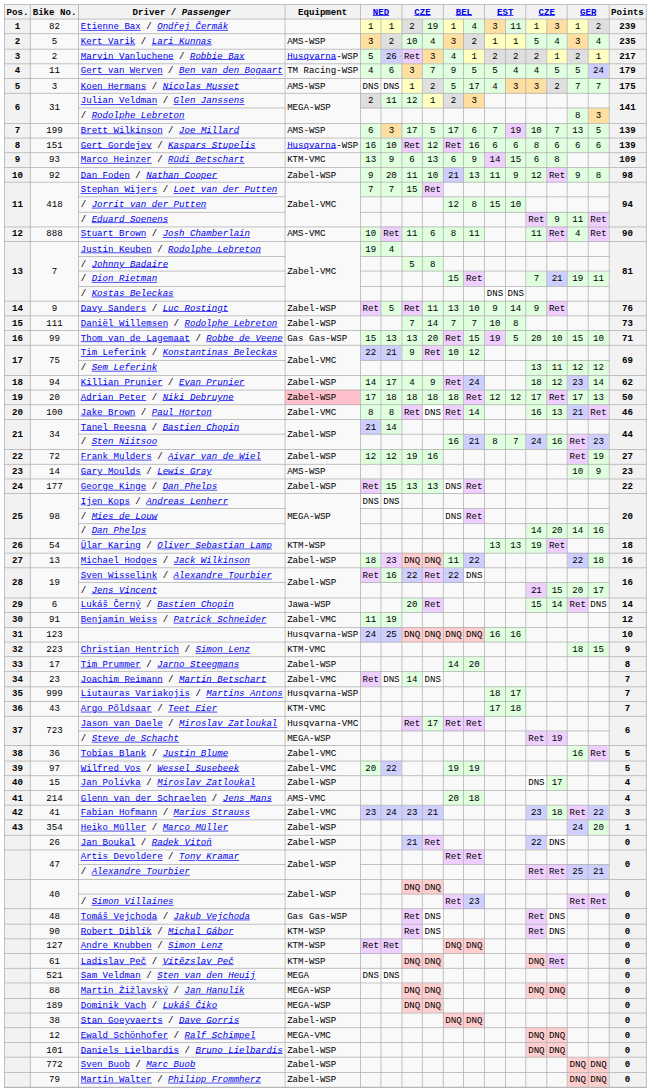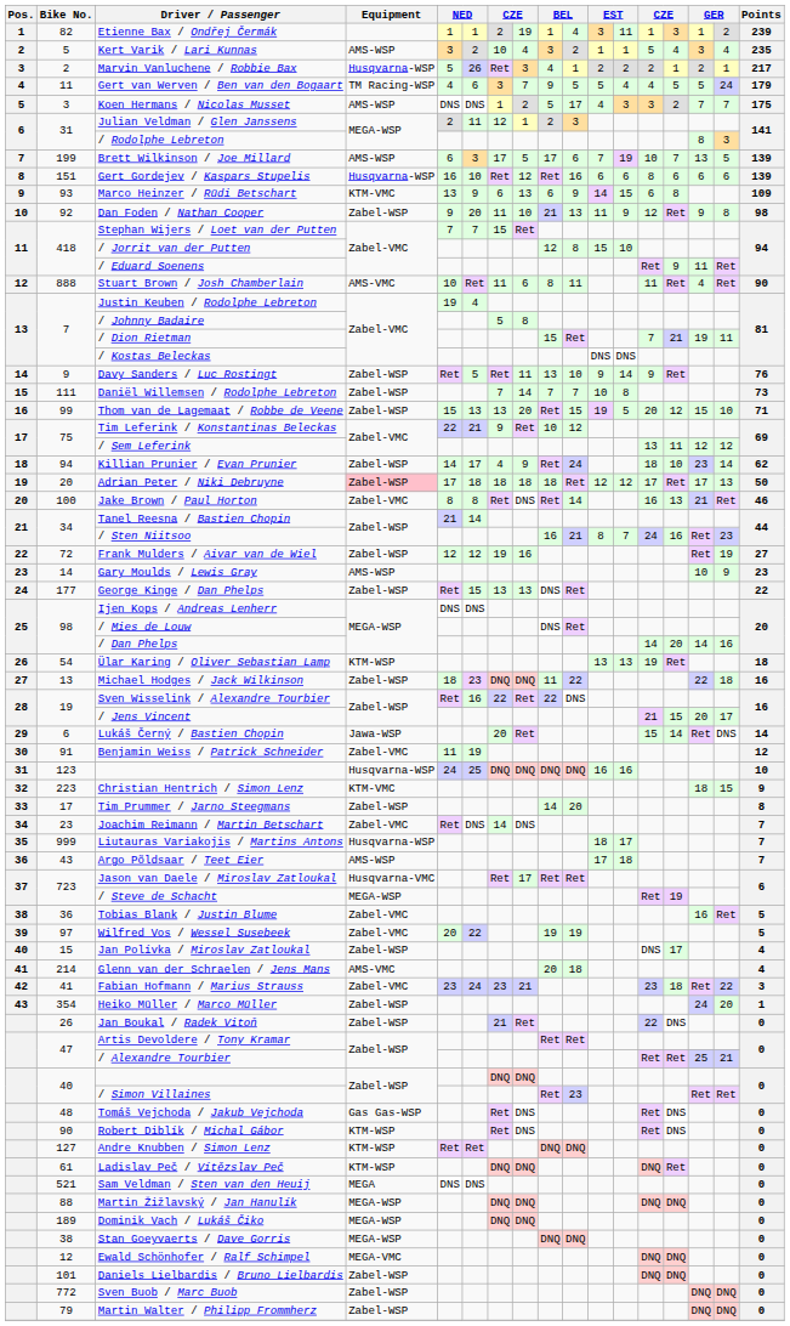Thom van de Lagemaat / Robbe de Veene | Equipment: Gas Gas-WSP -> Zabel-WSP
Thom van de Lagemaat / Robbe de Veene | column 14: 10 -> 12
Killian Prunier / Evan Prunier | column 14: 12 -> 10
Argo Põldsaar / Teet Eier | Equipment: KTM-VMC -> AMS-WSP
Stan Goeyvaerts / Dave Gorris | Equipment: Zabel-WSP -> MEGA-WSP
